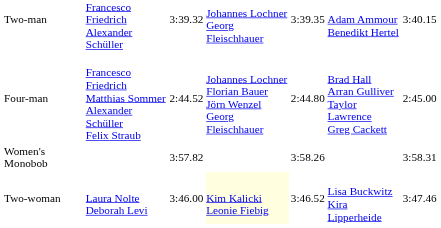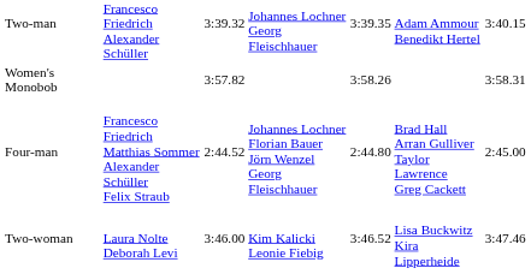rows swapped: Four-man <-> Women's Monobob
Two-woman | column 4: lightyellow background -> no background
